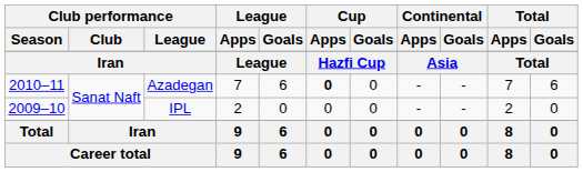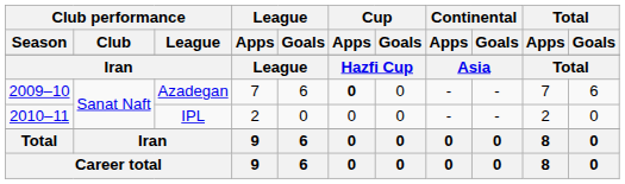Azadegan | Club performance / Season: 2010–11 -> 2009–10
IPL | Club performance / Season: 2009–10 -> 2010–11
